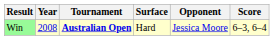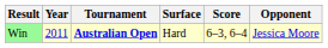columns swapped: Opponent <-> Score
Win | Year: 2008 -> 2011
